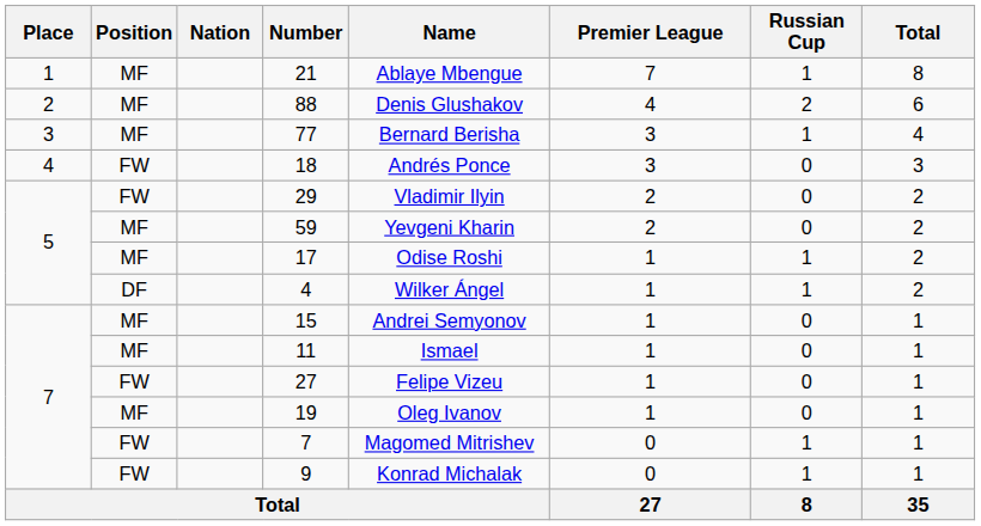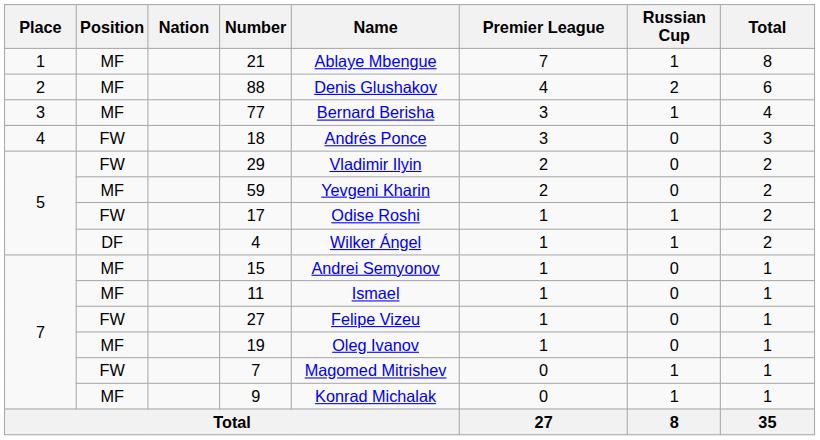17 | Position: MF -> FW
9 | Position: FW -> MF
